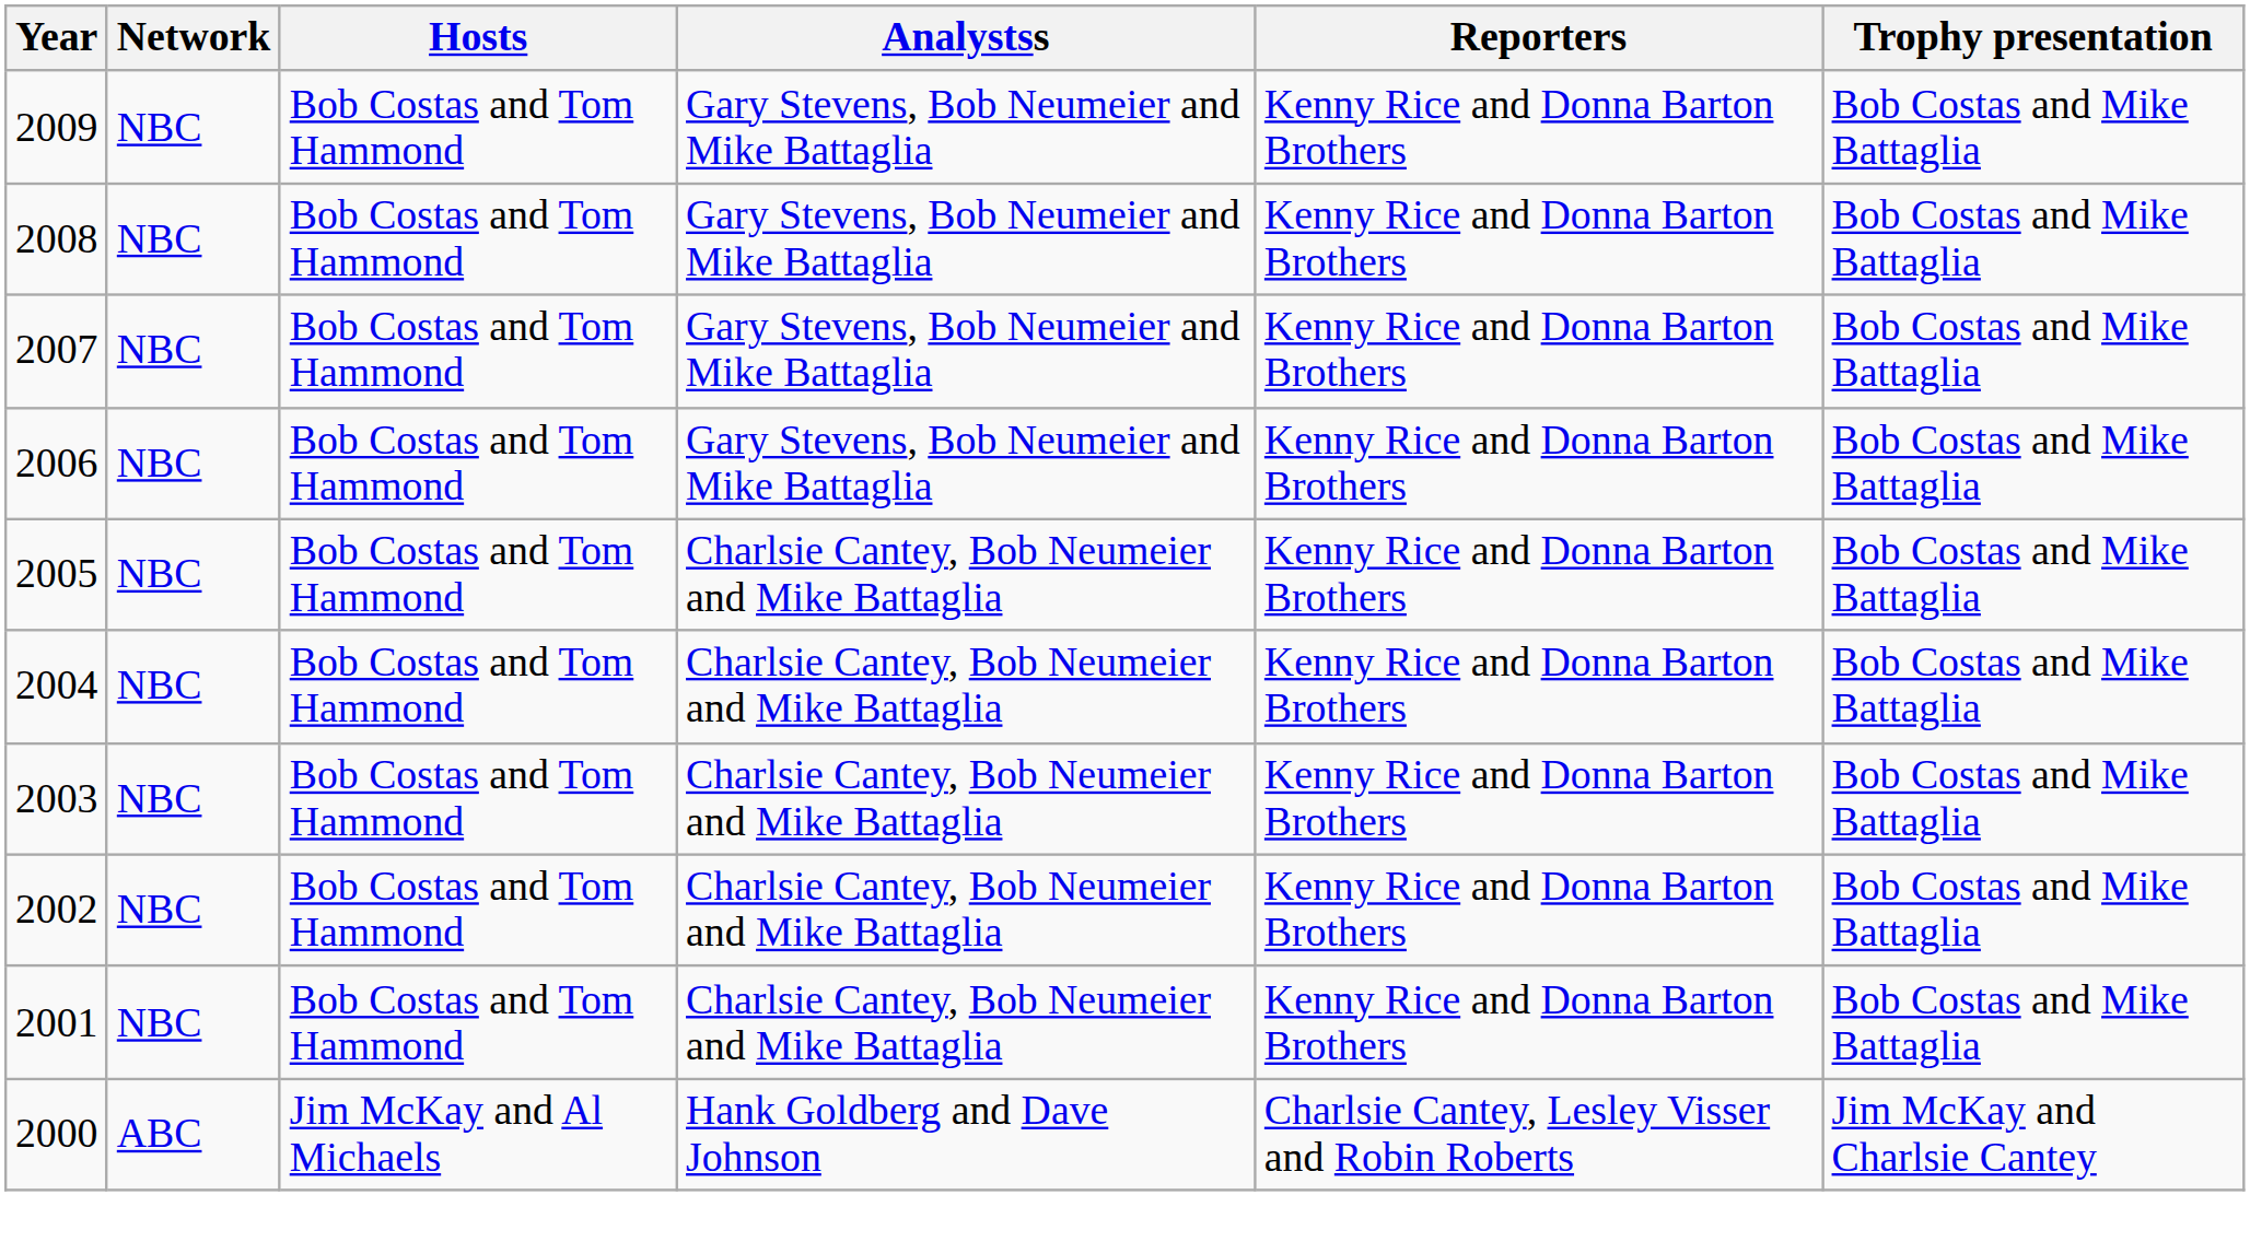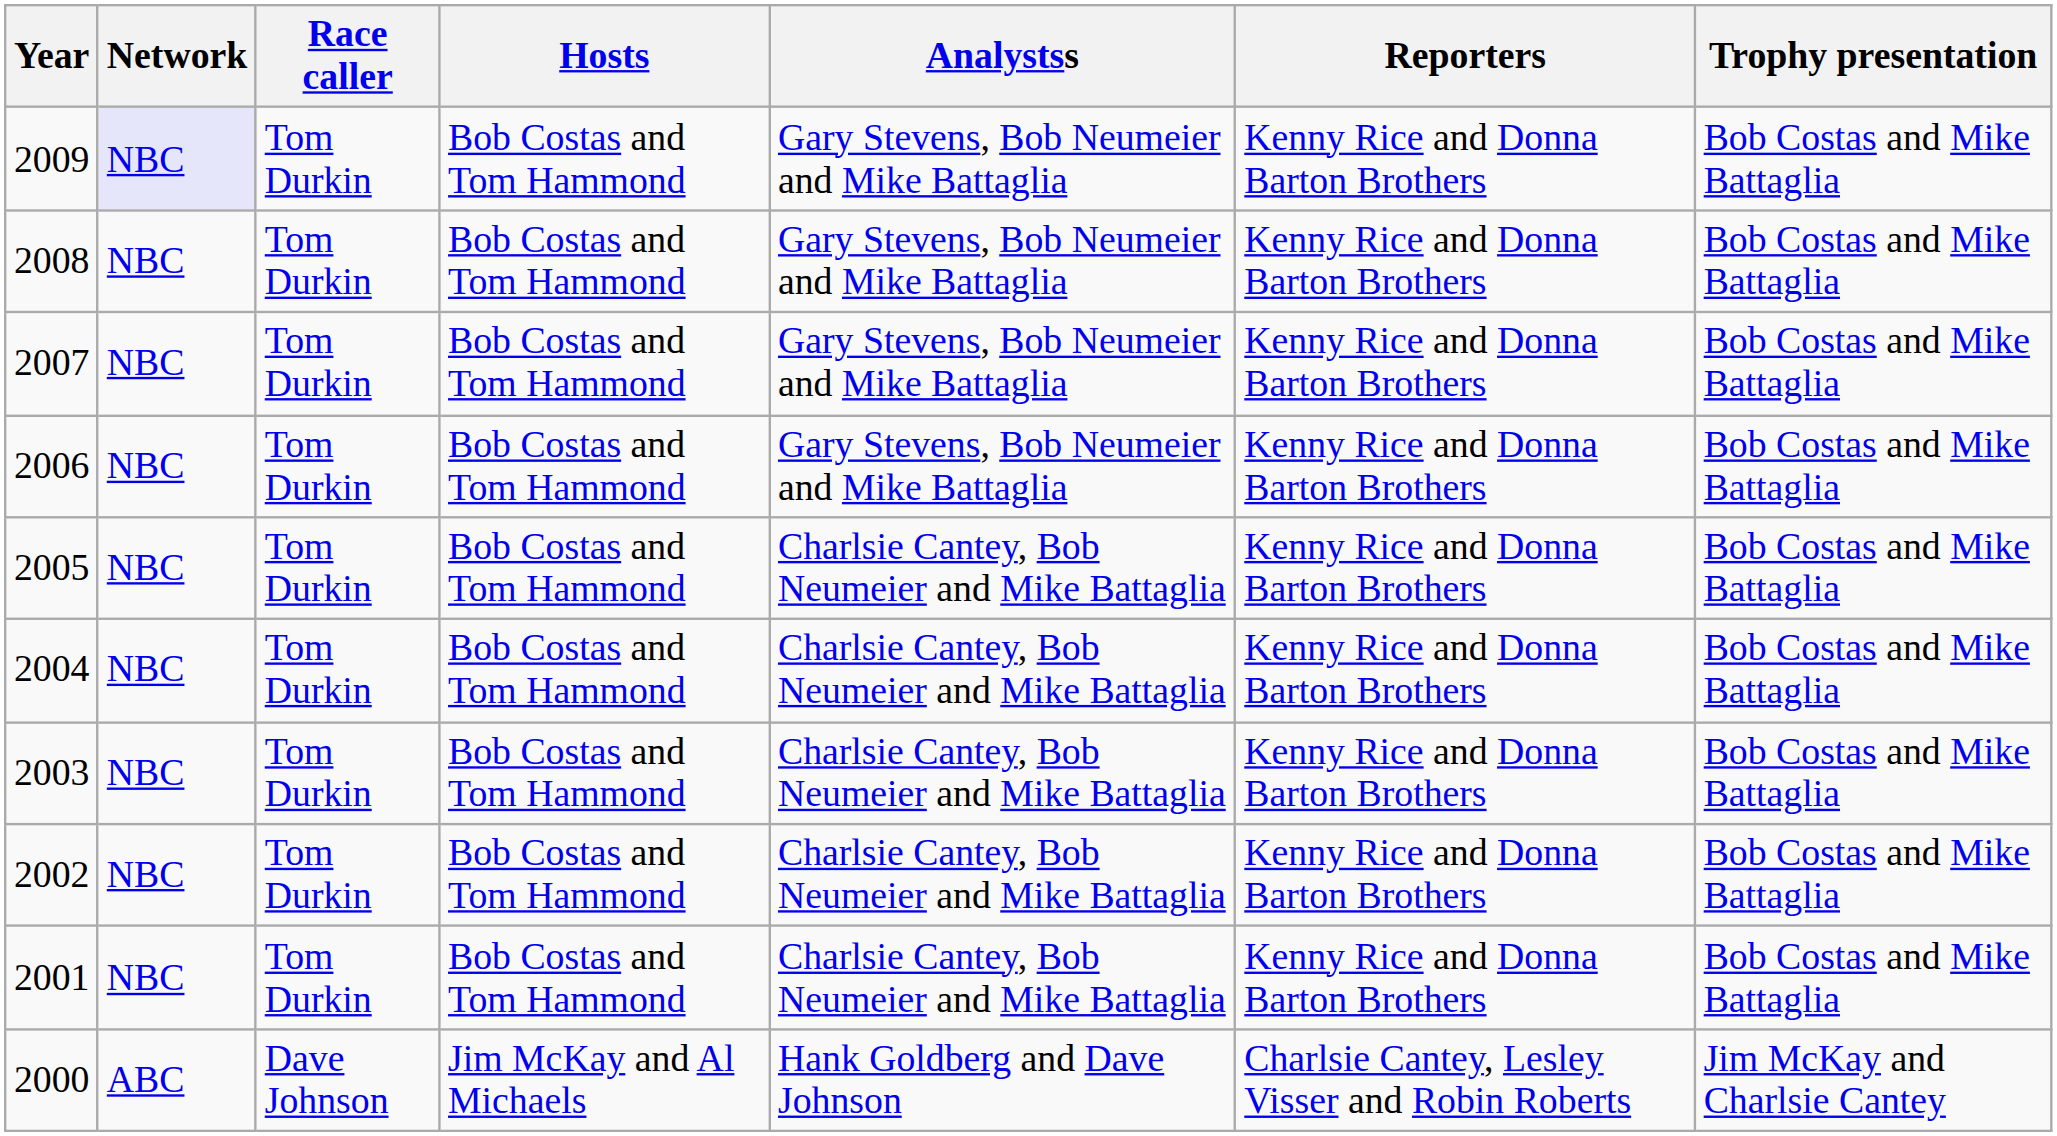+ column: Race caller | Tom Durkin | Tom Durkin | Tom Durkin | Tom Durkin | Tom Durkin | Tom Durkin | Tom Durkin | Tom Durkin | Tom Durkin | Dave Johnson
2009 | Network: no background -> lavender background
